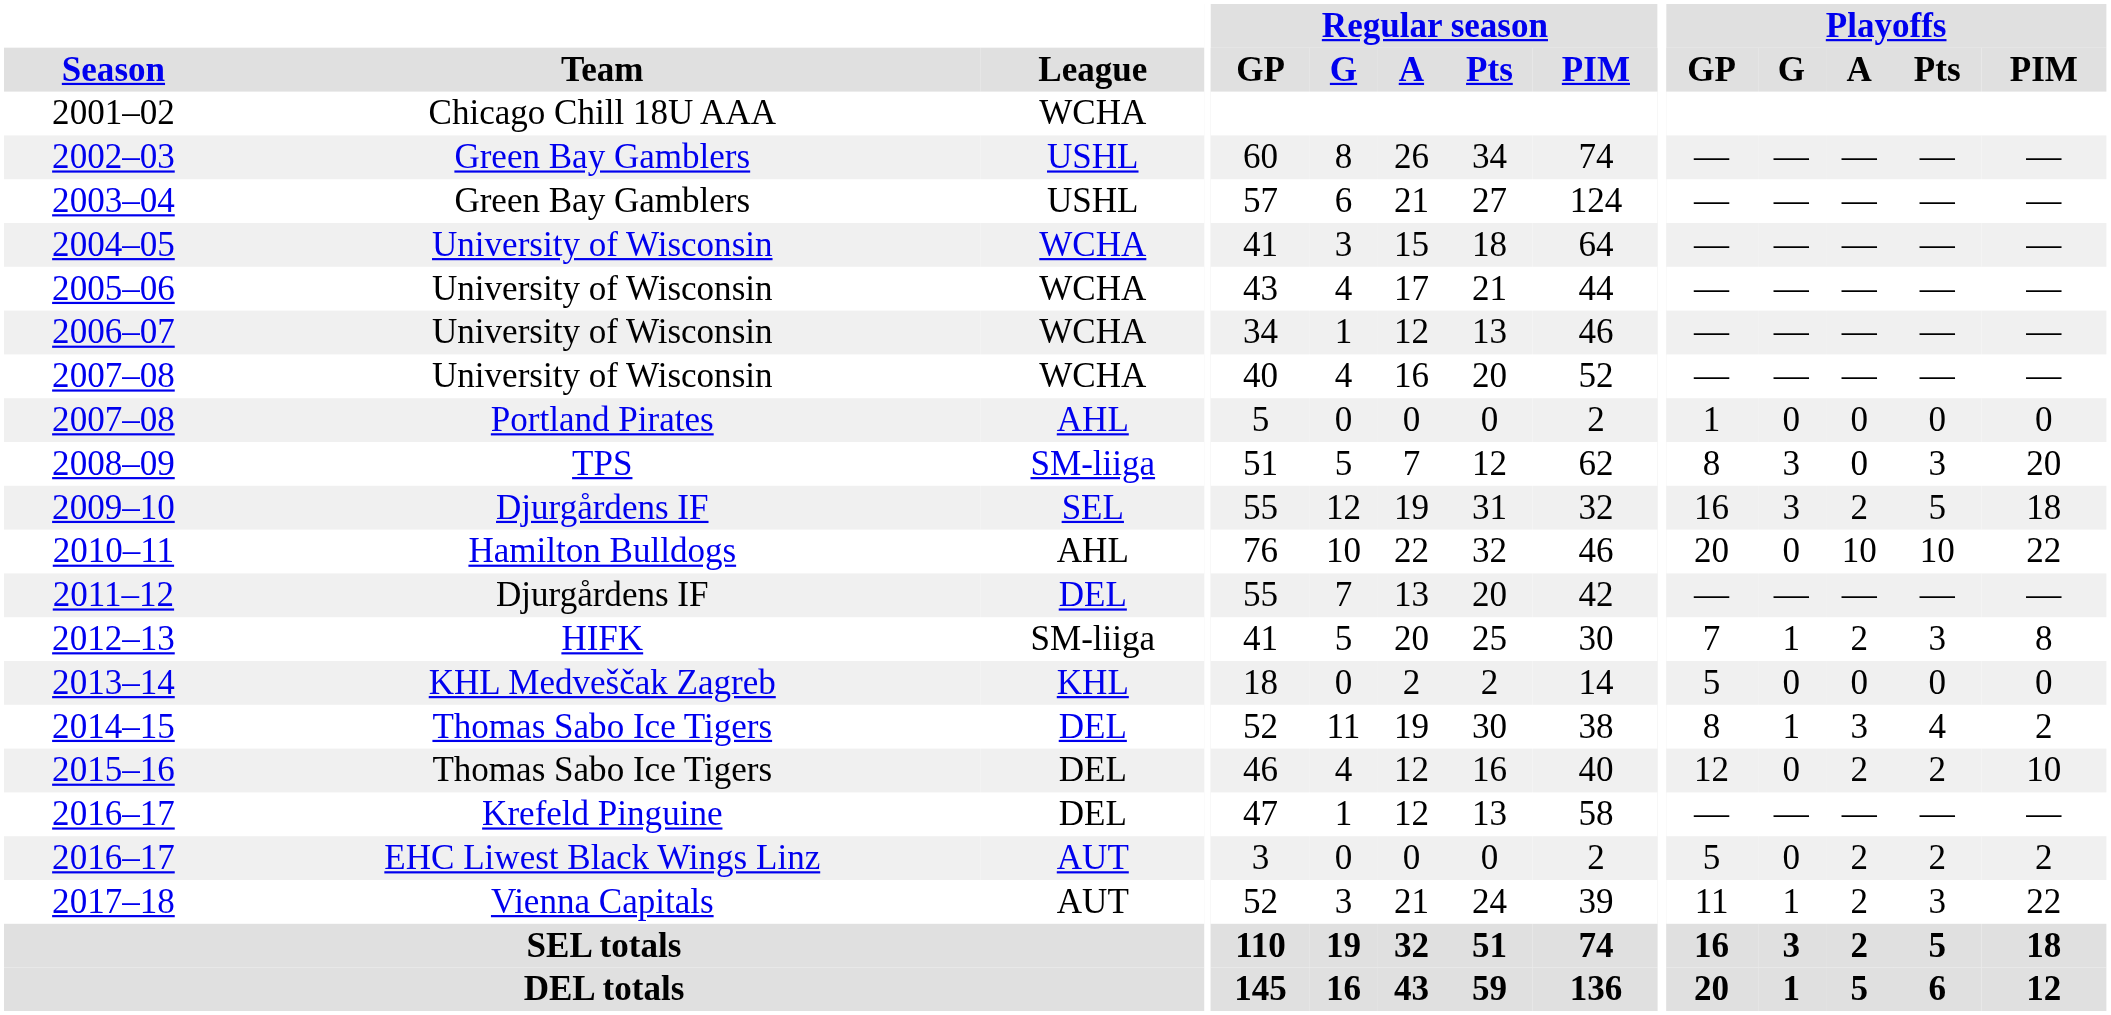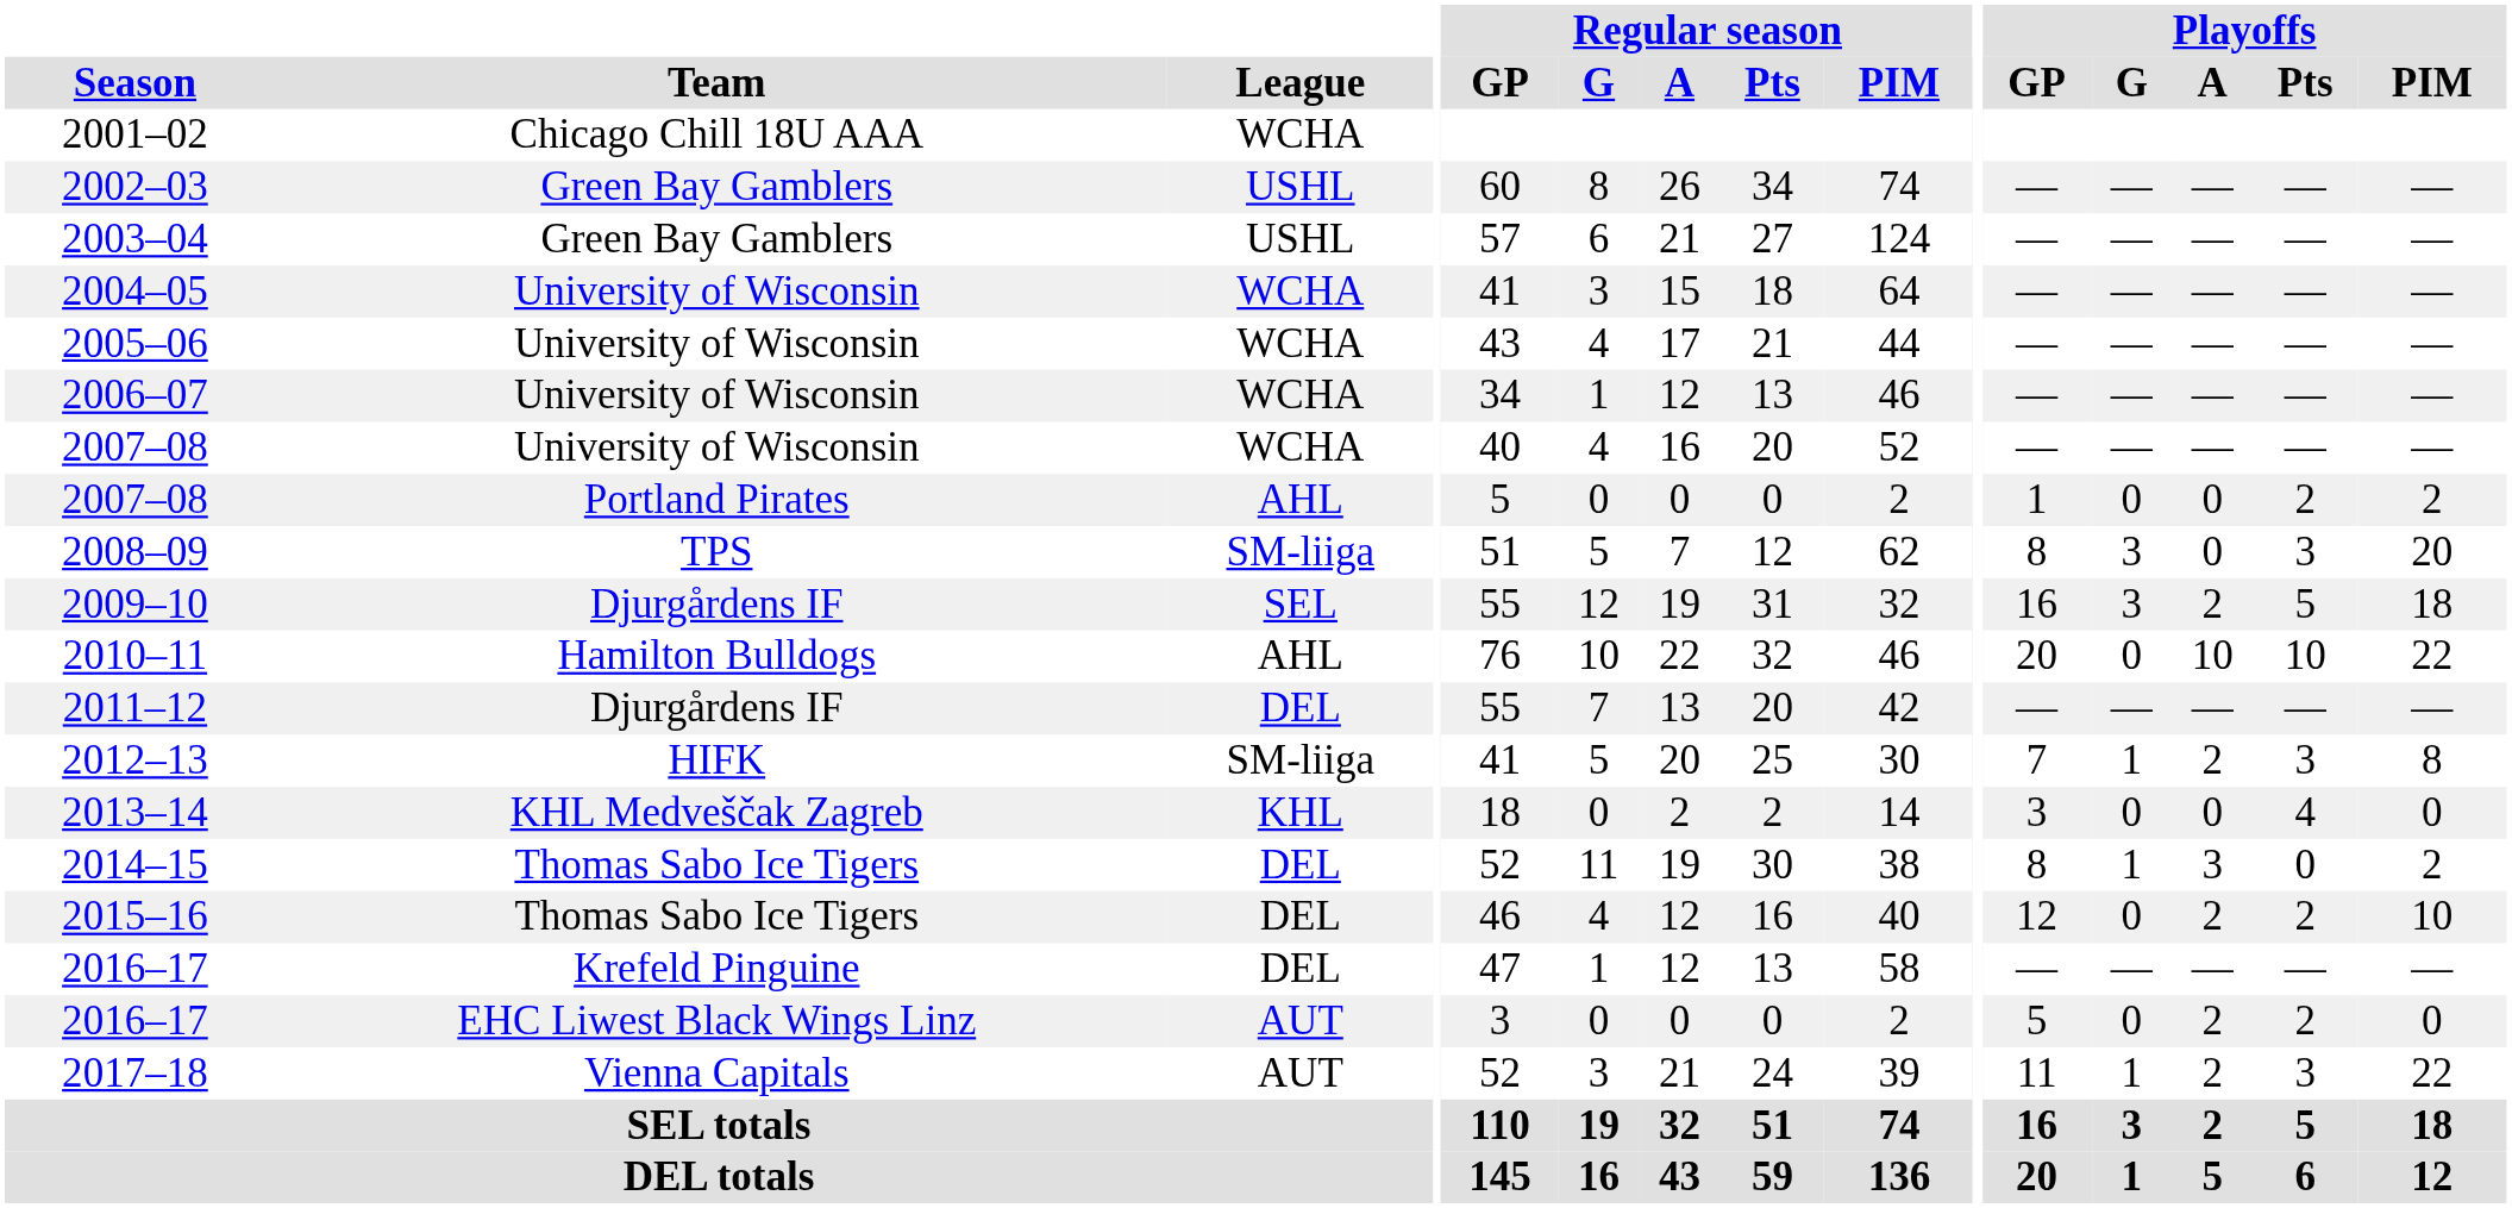2007–08 / Portland Pirates | Playoffs / Pts: 0 -> 2
2007–08 / Portland Pirates | Playoffs / PIM: 0 -> 2
2013–14 | Playoffs / GP: 5 -> 3
2013–14 | Playoffs / Pts: 0 -> 4
2014–15 | Playoffs / Pts: 4 -> 0
2016–17 / EHC Liwest Black Wings Linz | Playoffs / PIM: 2 -> 0
